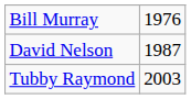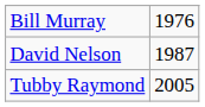Tubby Raymond | column 2: 2003 -> 2005
